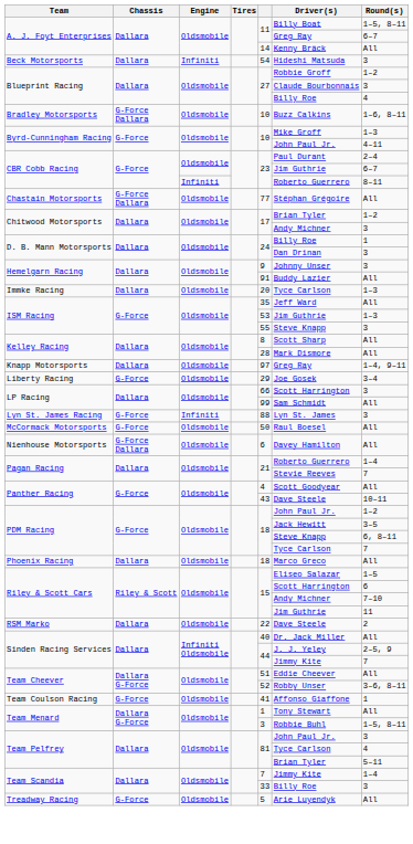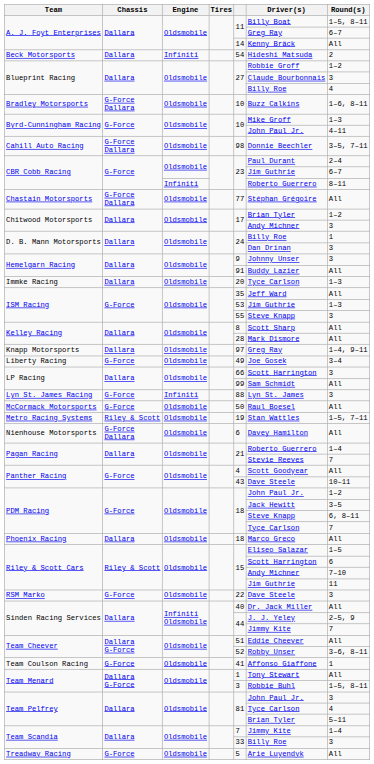Beck Motorsports | Round(s): 3 -> 2
+ row: Cahill Auto Racing | G-Force Dallara | Oldsmobile | 98 | Donnie Beechler | 3–5, 7–11
Liberty Racing | column 5: 29 -> 49
+ row: Metro Racing Systems | Riley & Scott | Oldsmobile | 19 | Stan Wattles | 1–5, 7–11
RSM Marko | Chassis: Dallara -> G-Force
RSM Marko | Round(s): 2 -> 3
